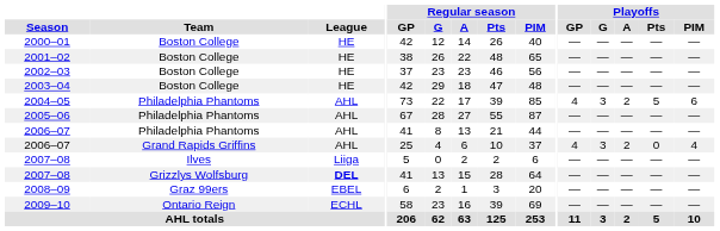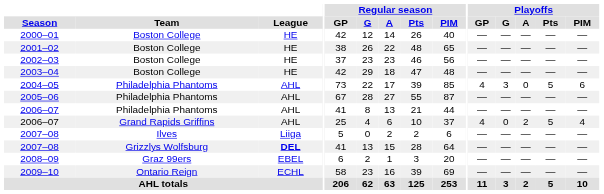2004–05 | Playoffs / A: 2 -> 0
2006–07 / Grand Rapids Griffins | Playoffs / G: 3 -> 0
2006–07 / Grand Rapids Griffins | Playoffs / Pts: 0 -> 5
